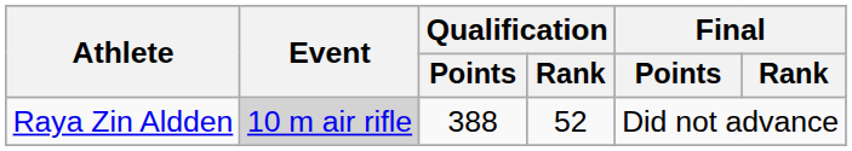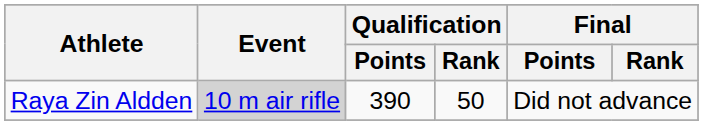Raya Zin Aldden | Qualification / Points: 388 -> 390
Raya Zin Aldden | Qualification / Rank: 52 -> 50
